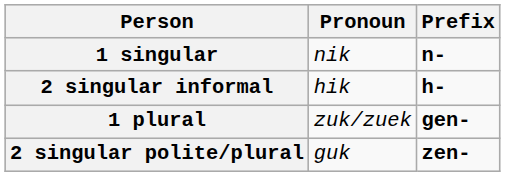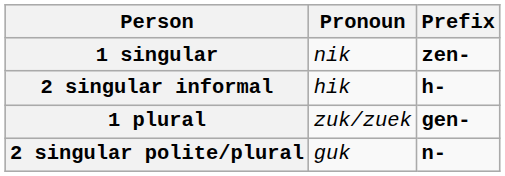1 singular | Prefix: n- -> zen-
2 singular polite/plural | Prefix: zen- -> n-
